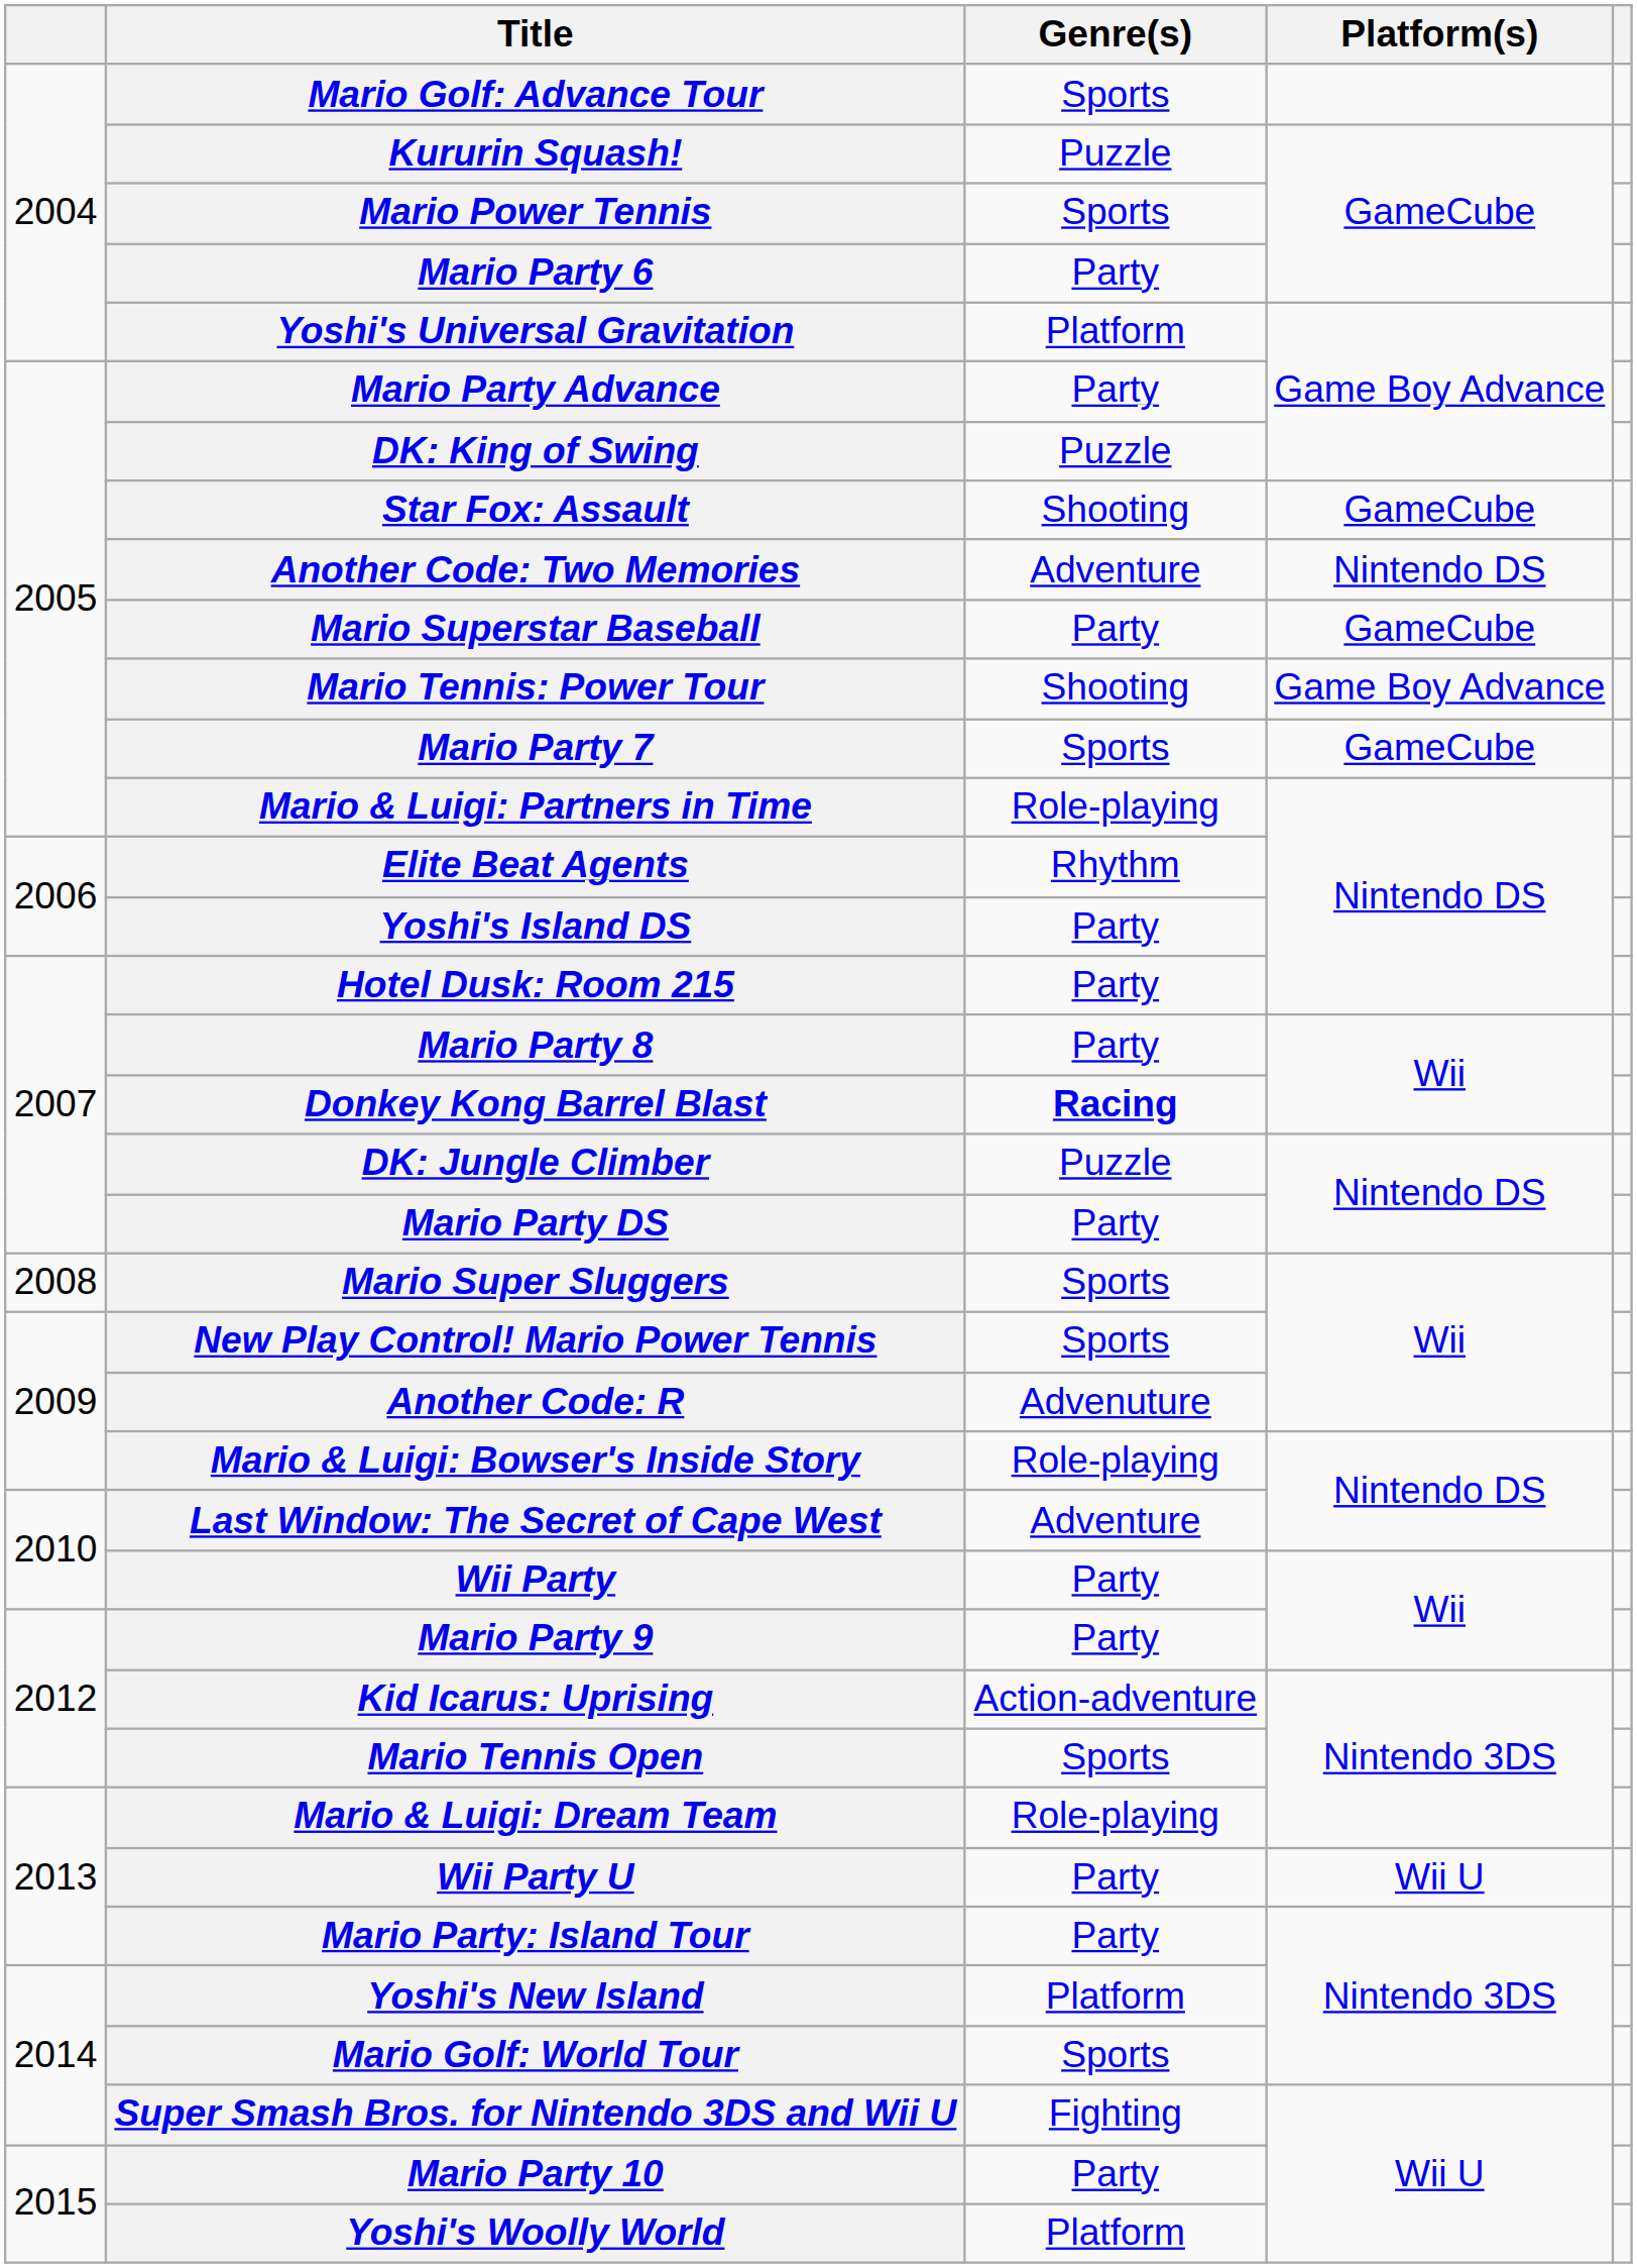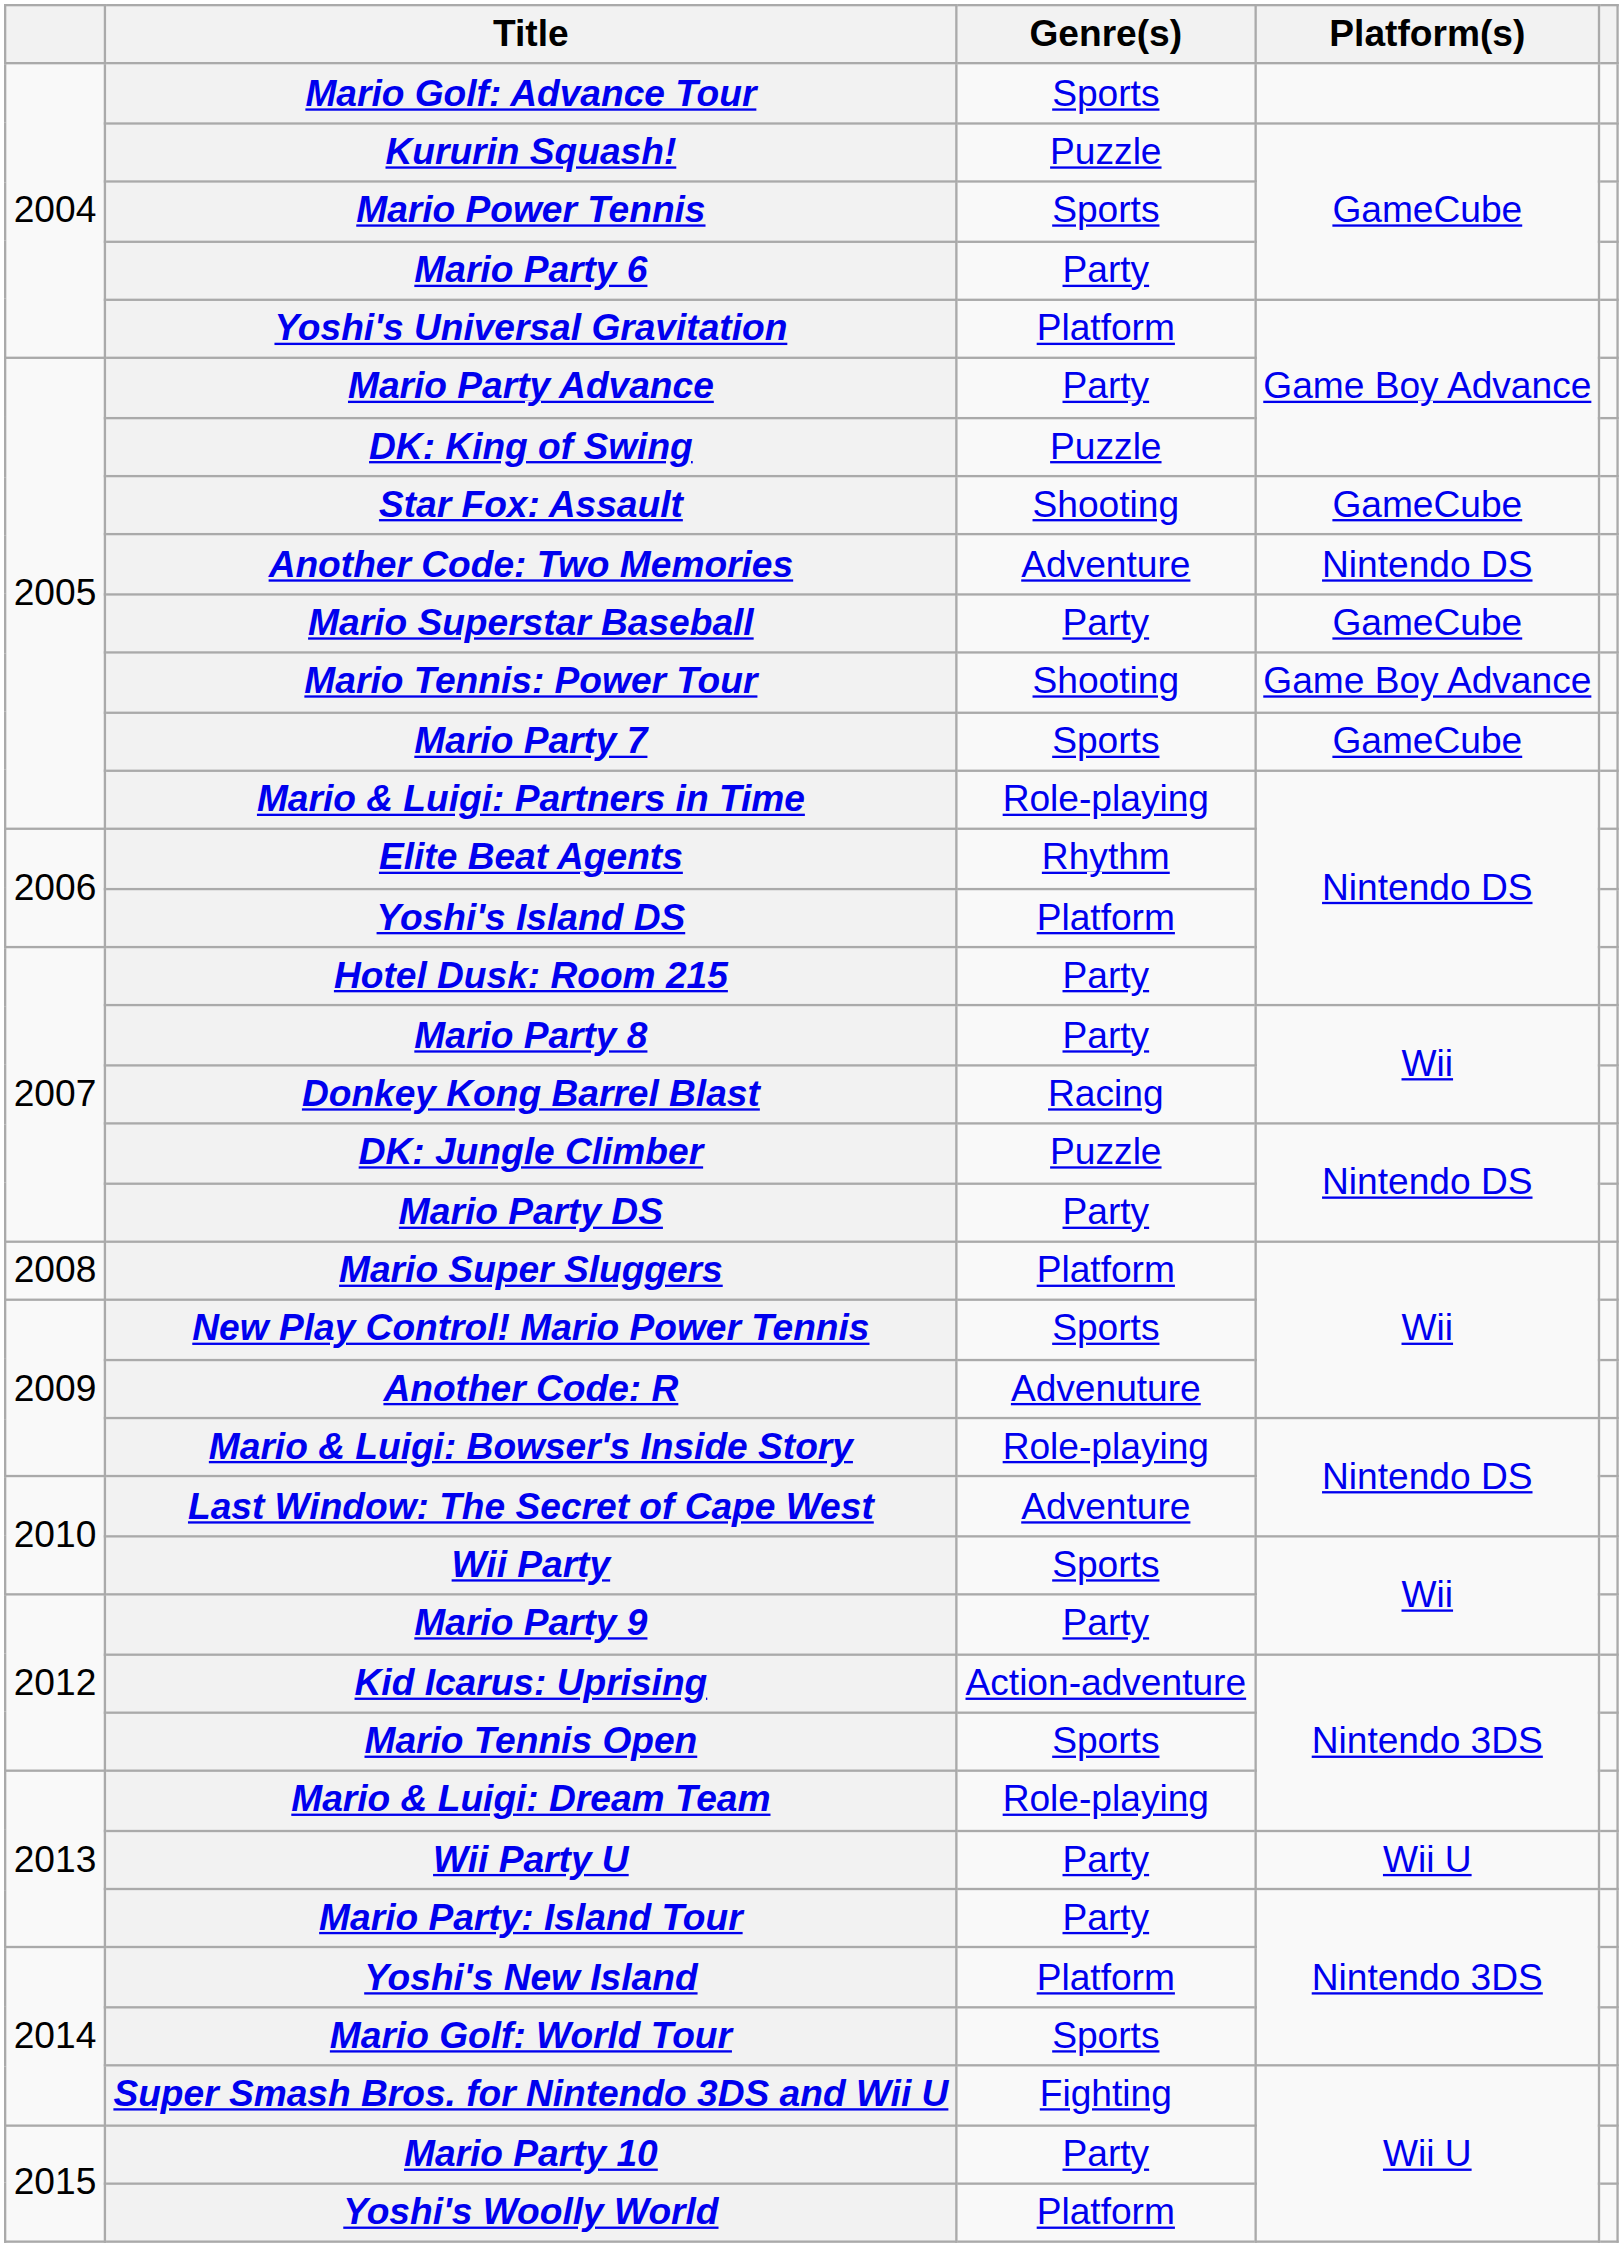Yoshi's Island DS | Genre(s): Party -> Platform
Donkey Kong Barrel Blast | Genre(s): bold -> normal
Mario Super Sluggers | Genre(s): Sports -> Platform
Wii Party | Genre(s): Party -> Sports
